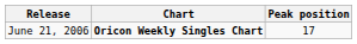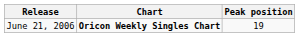June 21, 2006 | Peak position: 17 -> 19
